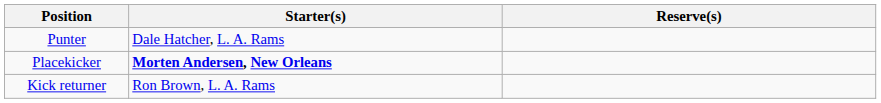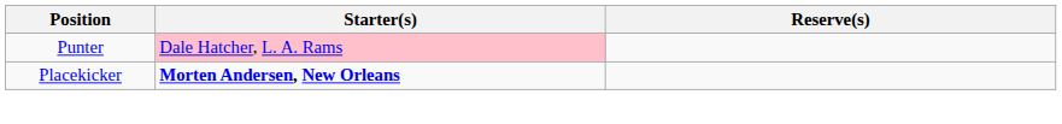Punter | Starter(s): no background -> pink background
- row: Kick returner | Ron Brown, L. A. Rams
